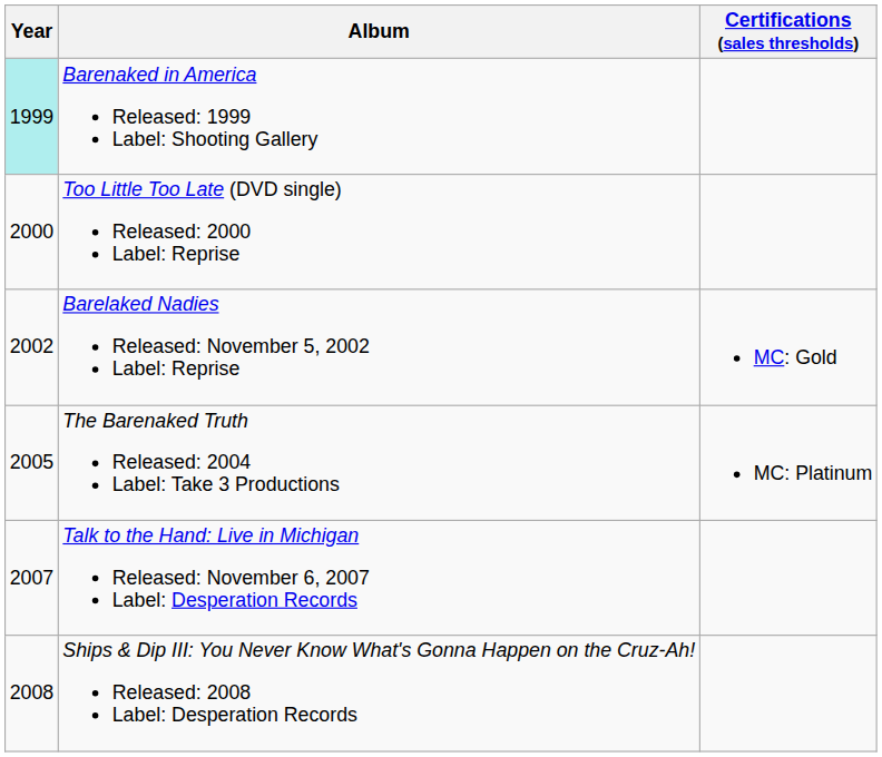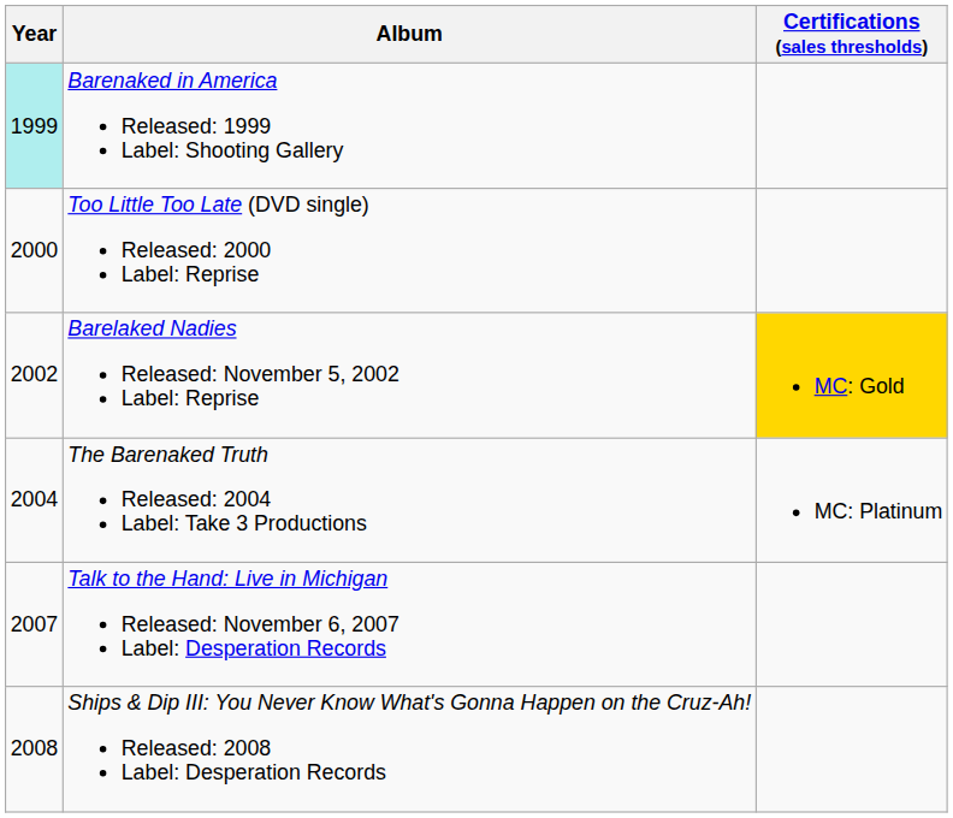Barelaked Nadies Released: November 5, 2002 Label: Reprise | Certifications (sales thresholds): no background -> gold background
The Barenaked Truth Released: 2004 Label: Take 3 Productions | Year: 2005 -> 2004
